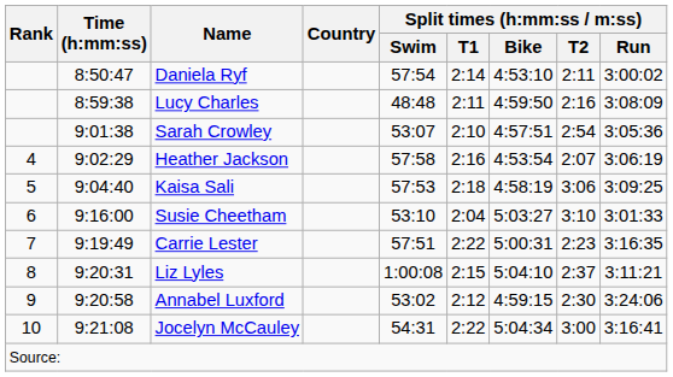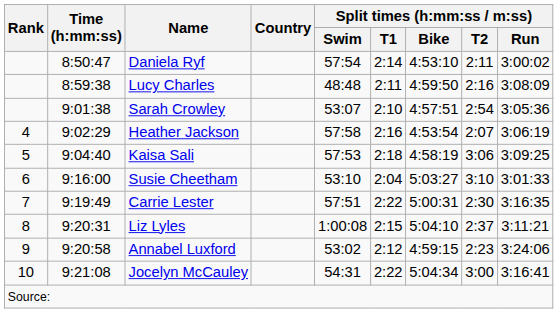Carrie Lester | Split times (h:mm:ss / m:ss) / T2: 2:23 -> 2:30
Annabel Luxford | Split times (h:mm:ss / m:ss) / T2: 2:30 -> 2:23
